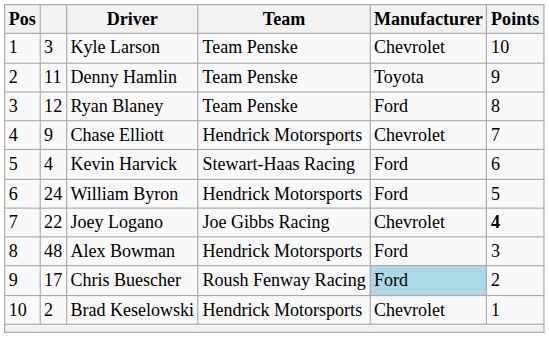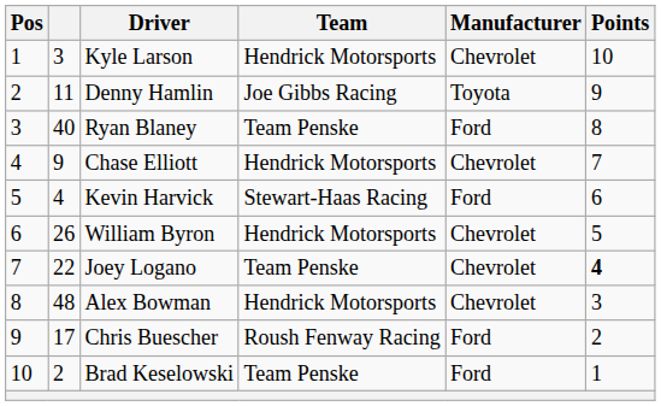Kyle Larson | Team: Team Penske -> Hendrick Motorsports
Denny Hamlin | Team: Team Penske -> Joe Gibbs Racing
Ryan Blaney | column 2: 12 -> 40
William Byron | column 2: 24 -> 26
William Byron | Manufacturer: Ford -> Chevrolet
Joey Logano | Team: Joe Gibbs Racing -> Team Penske
Alex Bowman | Manufacturer: Ford -> Chevrolet
Chris Buescher | Manufacturer: lightblue background -> no background
Brad Keselowski | Team: Hendrick Motorsports -> Team Penske
Brad Keselowski | Manufacturer: Chevrolet -> Ford
